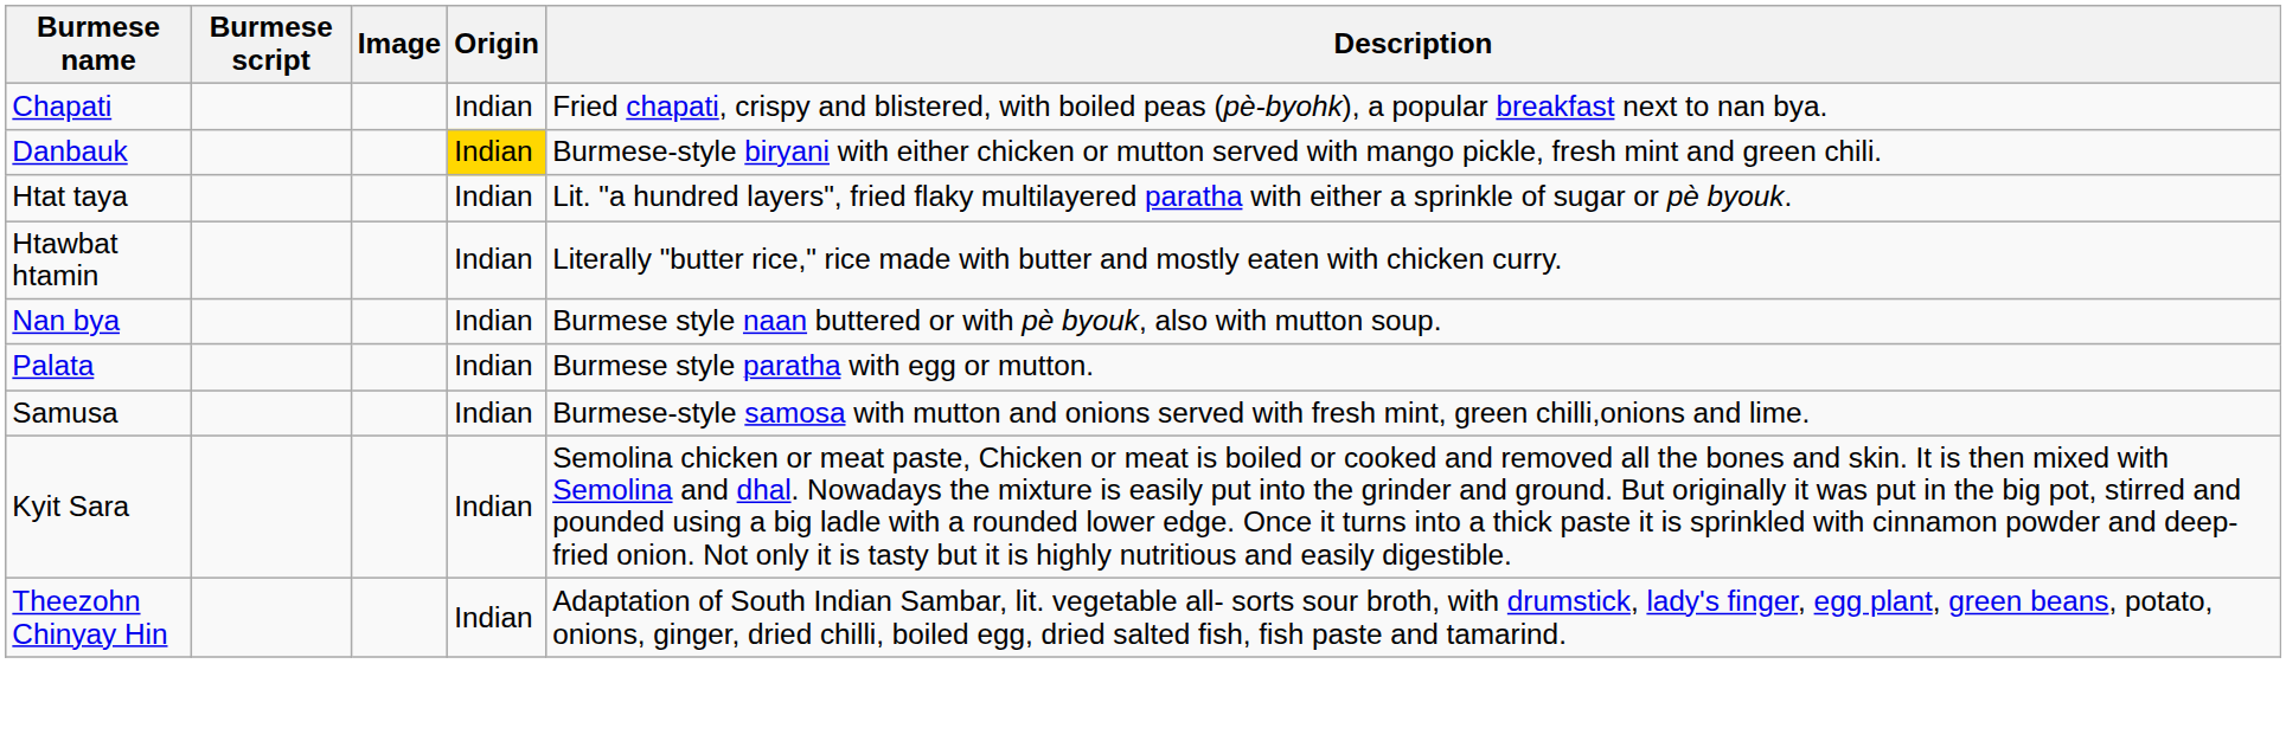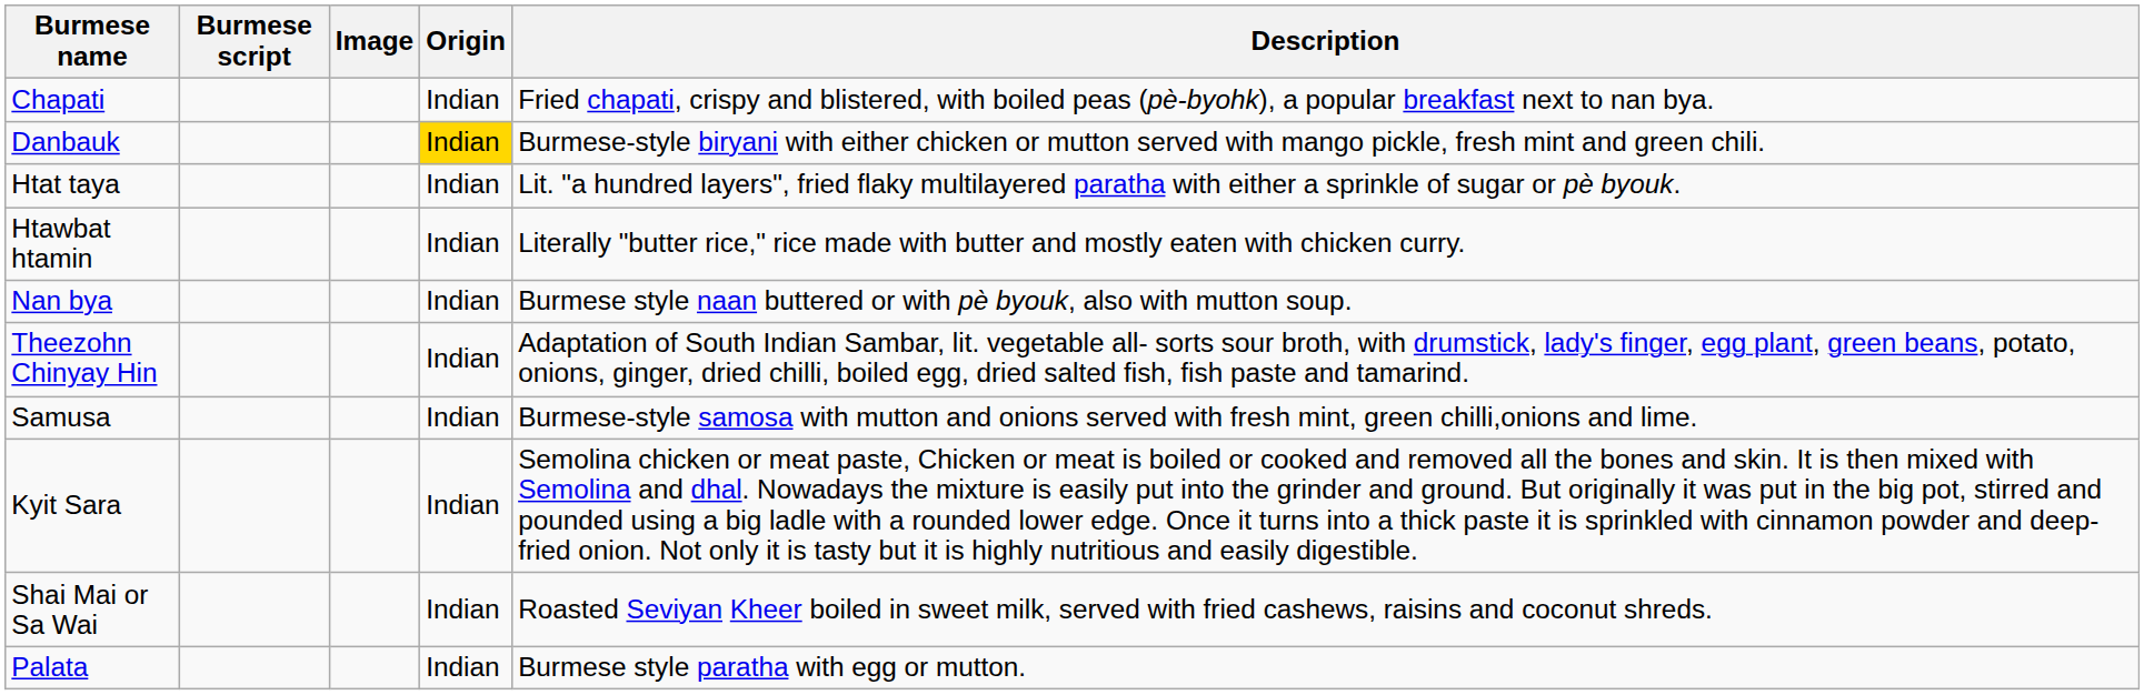rows swapped: Palata <-> Theezohn Chinyay Hin
+ row: Shai Mai or Sa Wai | Indian | Roasted Seviyan Kheer boiled in sweet milk, served with fried cashews, raisins and coconut shreds.
